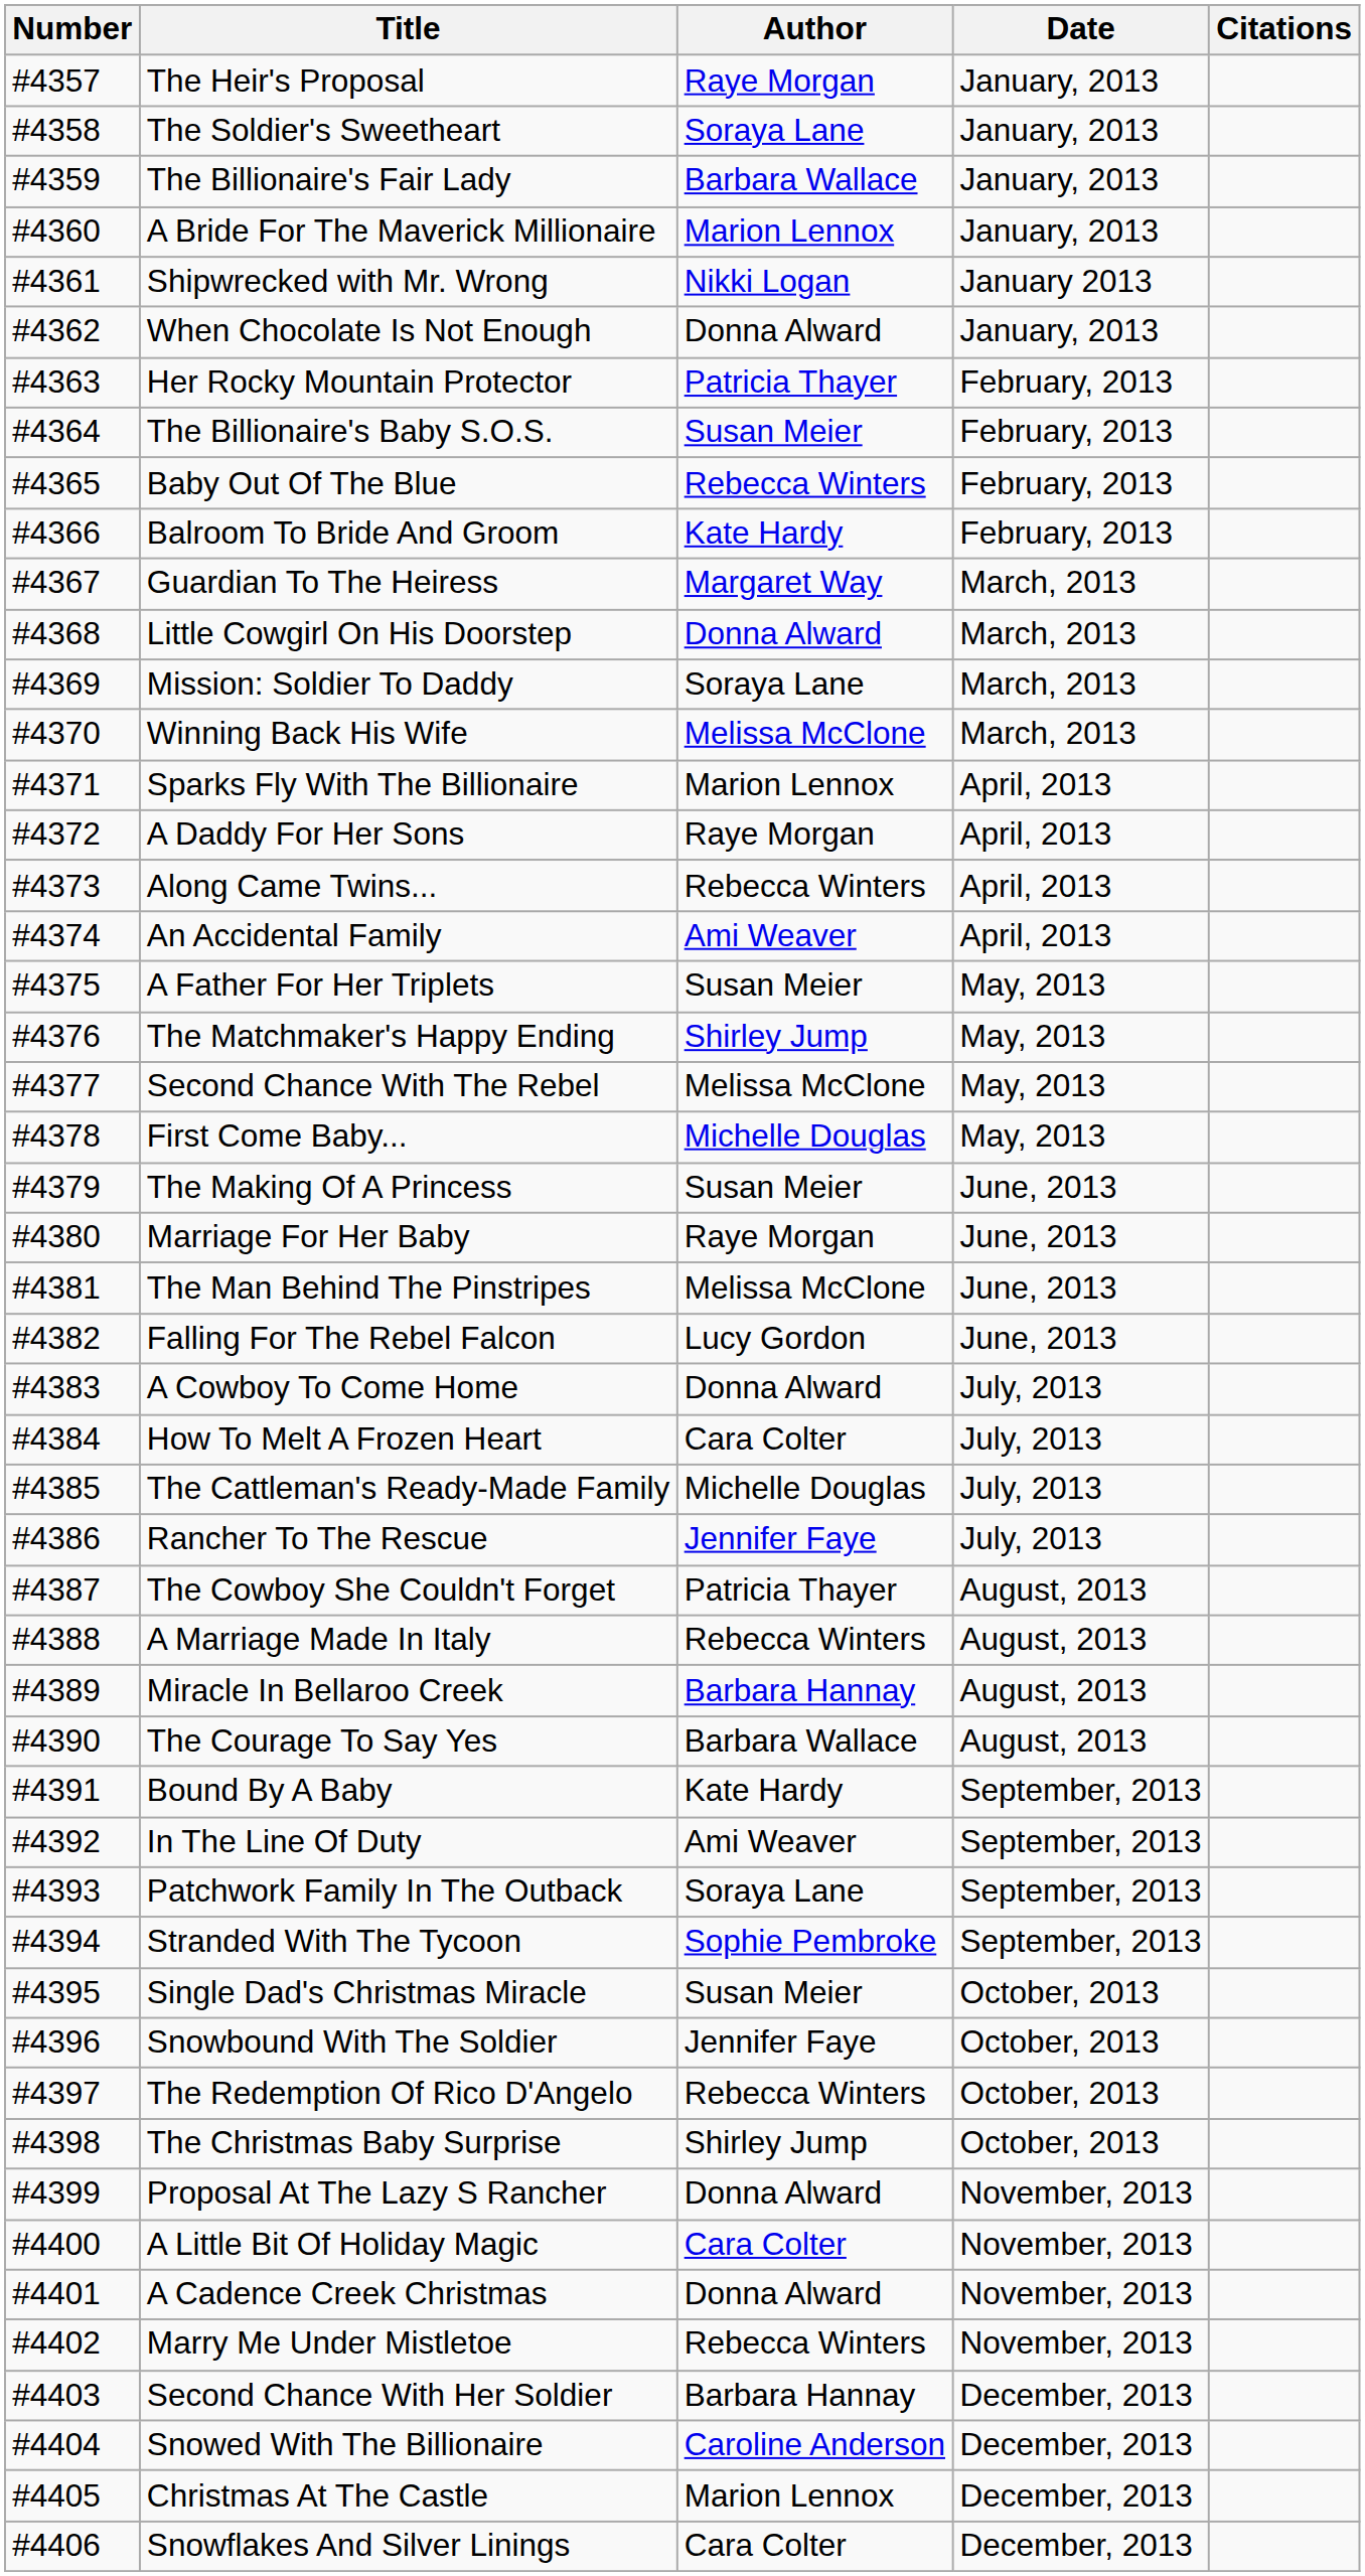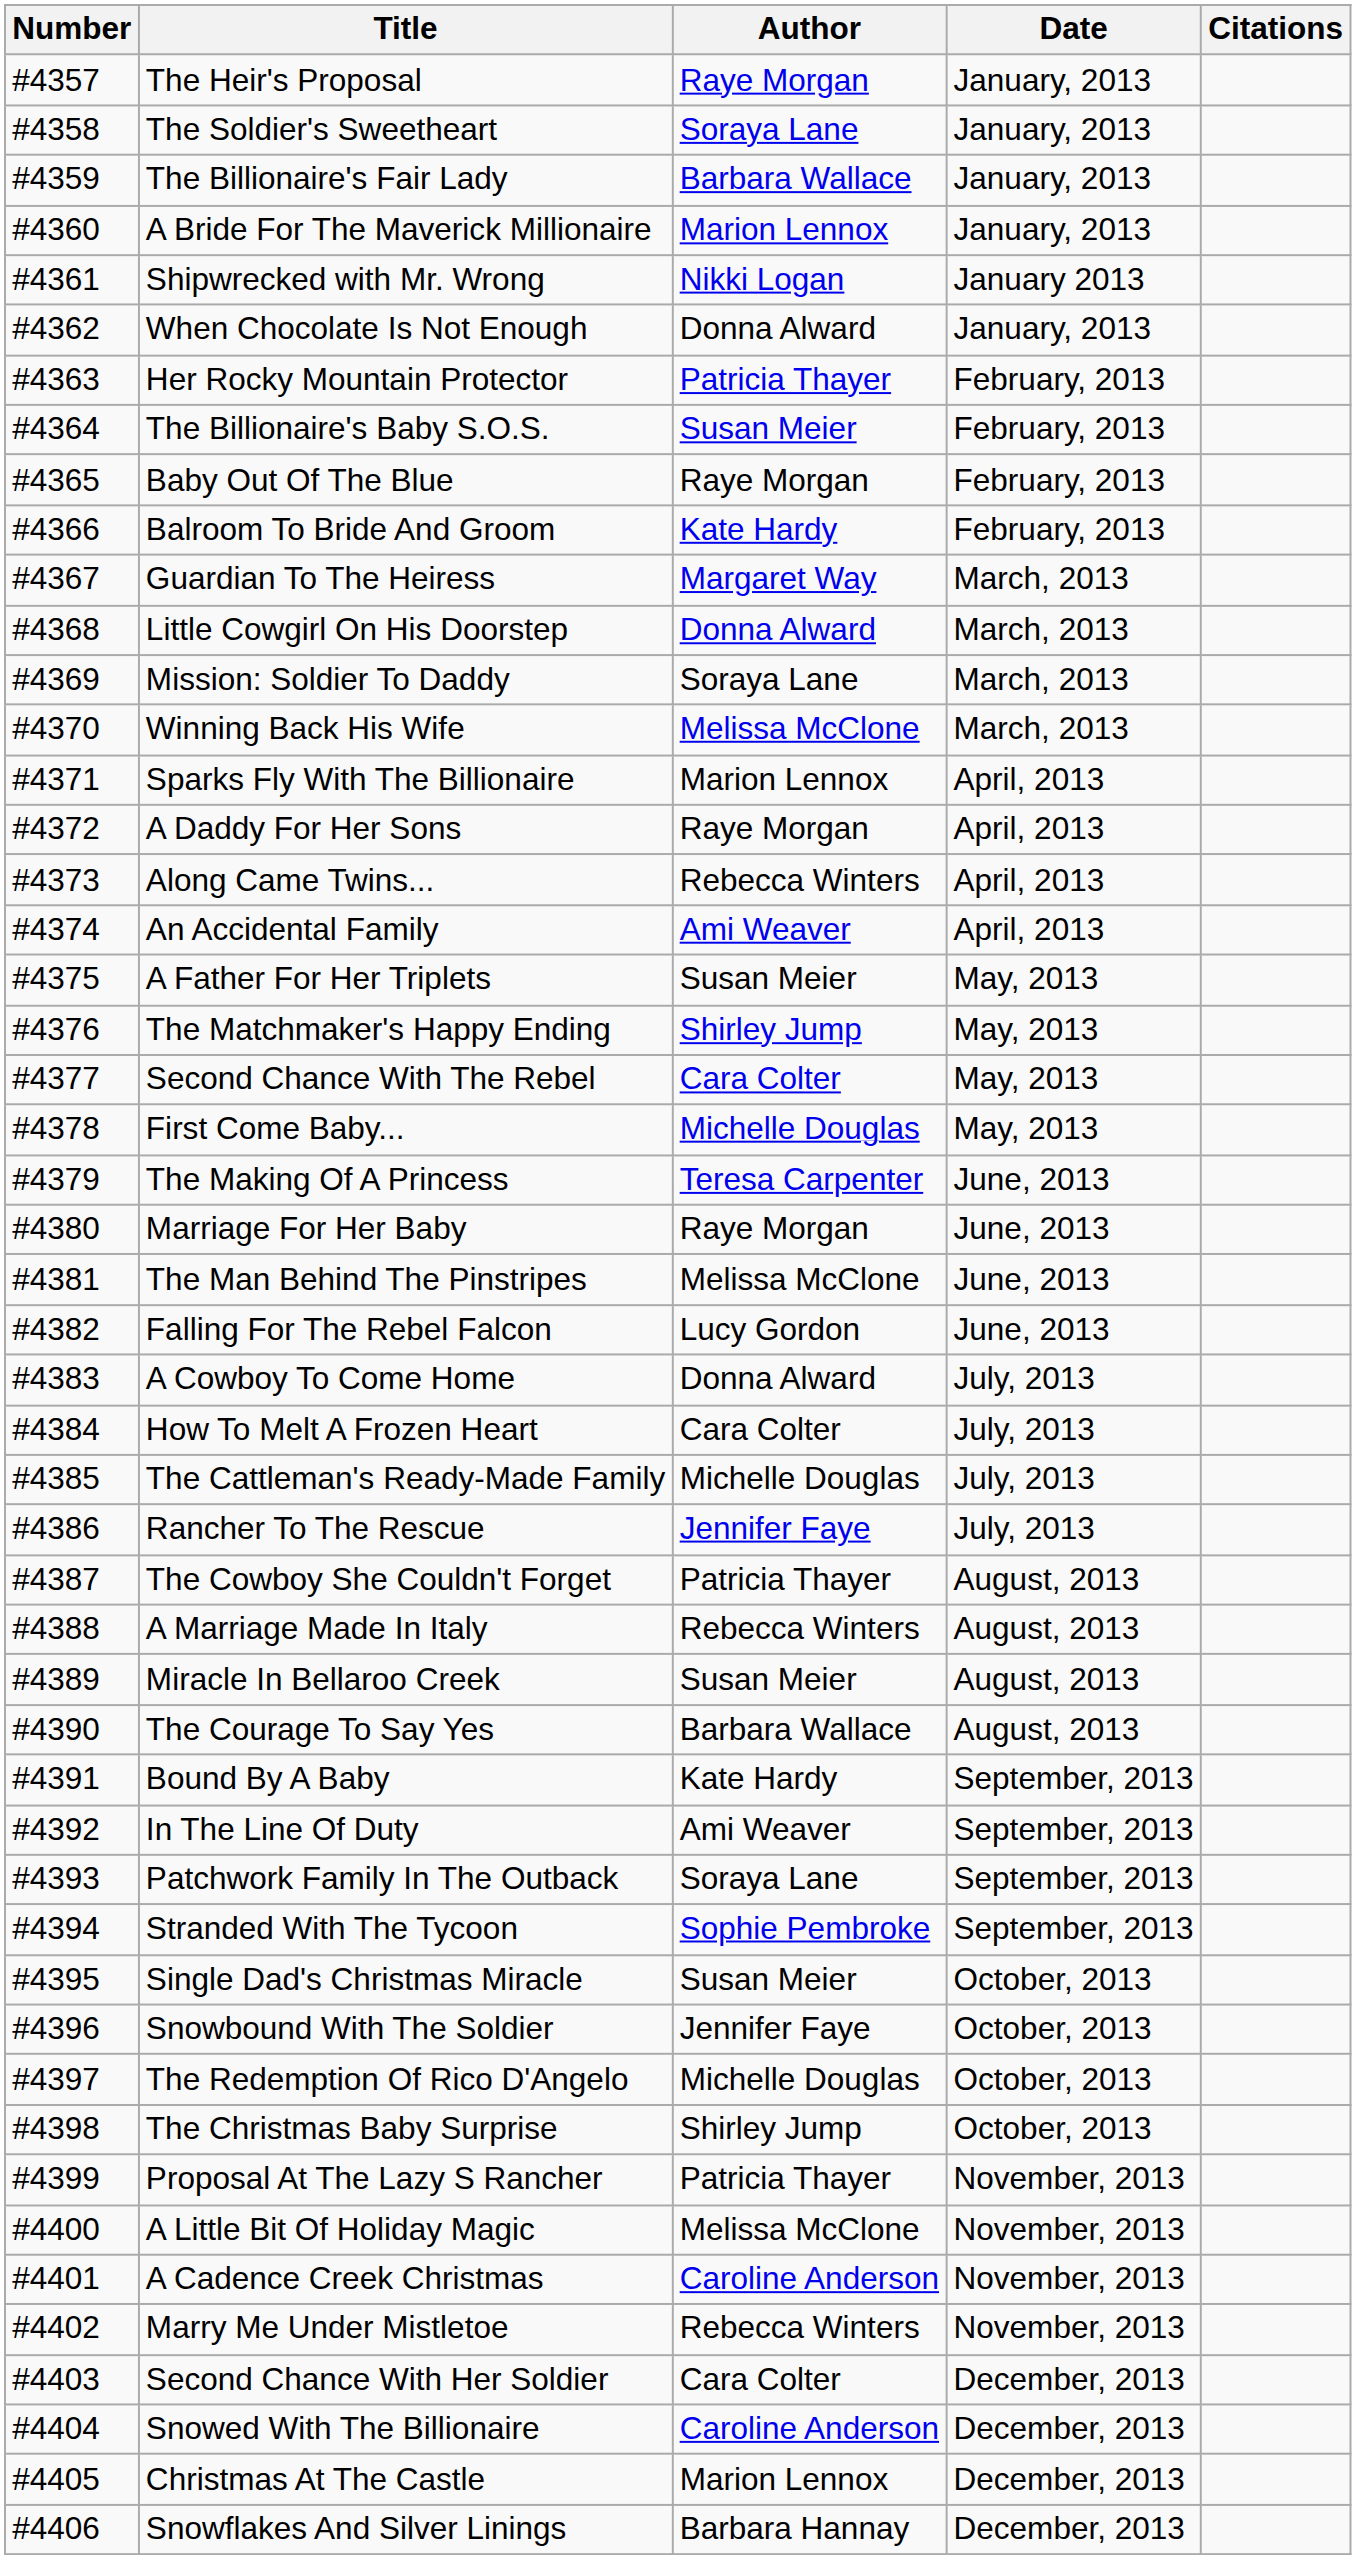Baby Out Of The Blue | Author: Rebecca Winters -> Raye Morgan
Second Chance With The Rebel | Author: Melissa McClone -> Cara Colter
The Making Of A Princess | Author: Susan Meier -> Teresa Carpenter
Miracle In Bellaroo Creek | Author: Barbara Hannay -> Susan Meier
The Redemption Of Rico D'Angelo | Author: Rebecca Winters -> Michelle Douglas
Proposal At The Lazy S Rancher | Author: Donna Alward -> Patricia Thayer
A Little Bit Of Holiday Magic | Author: Cara Colter -> Melissa McClone
A Cadence Creek Christmas | Author: Donna Alward -> Caroline Anderson
Second Chance With Her Soldier | Author: Barbara Hannay -> Cara Colter
Snowflakes And Silver Linings | Author: Cara Colter -> Barbara Hannay
